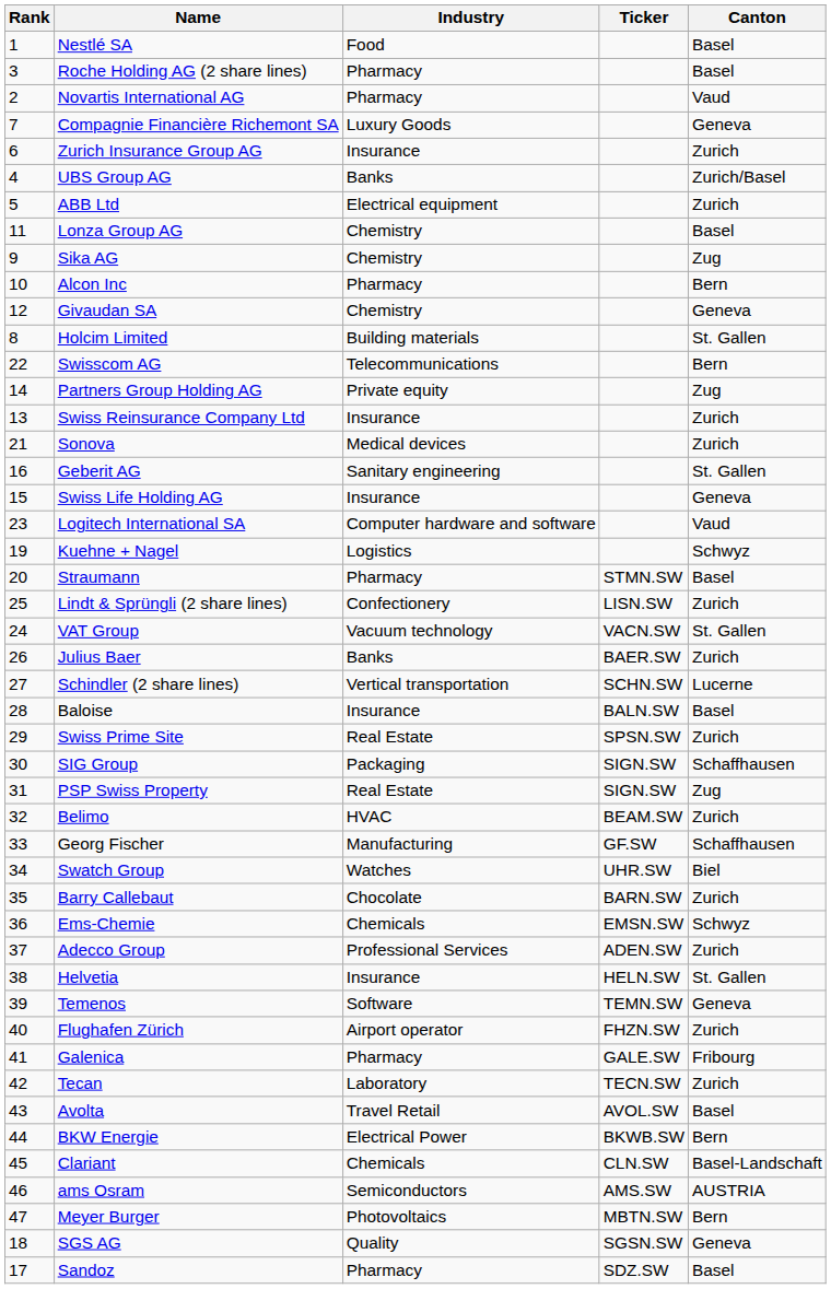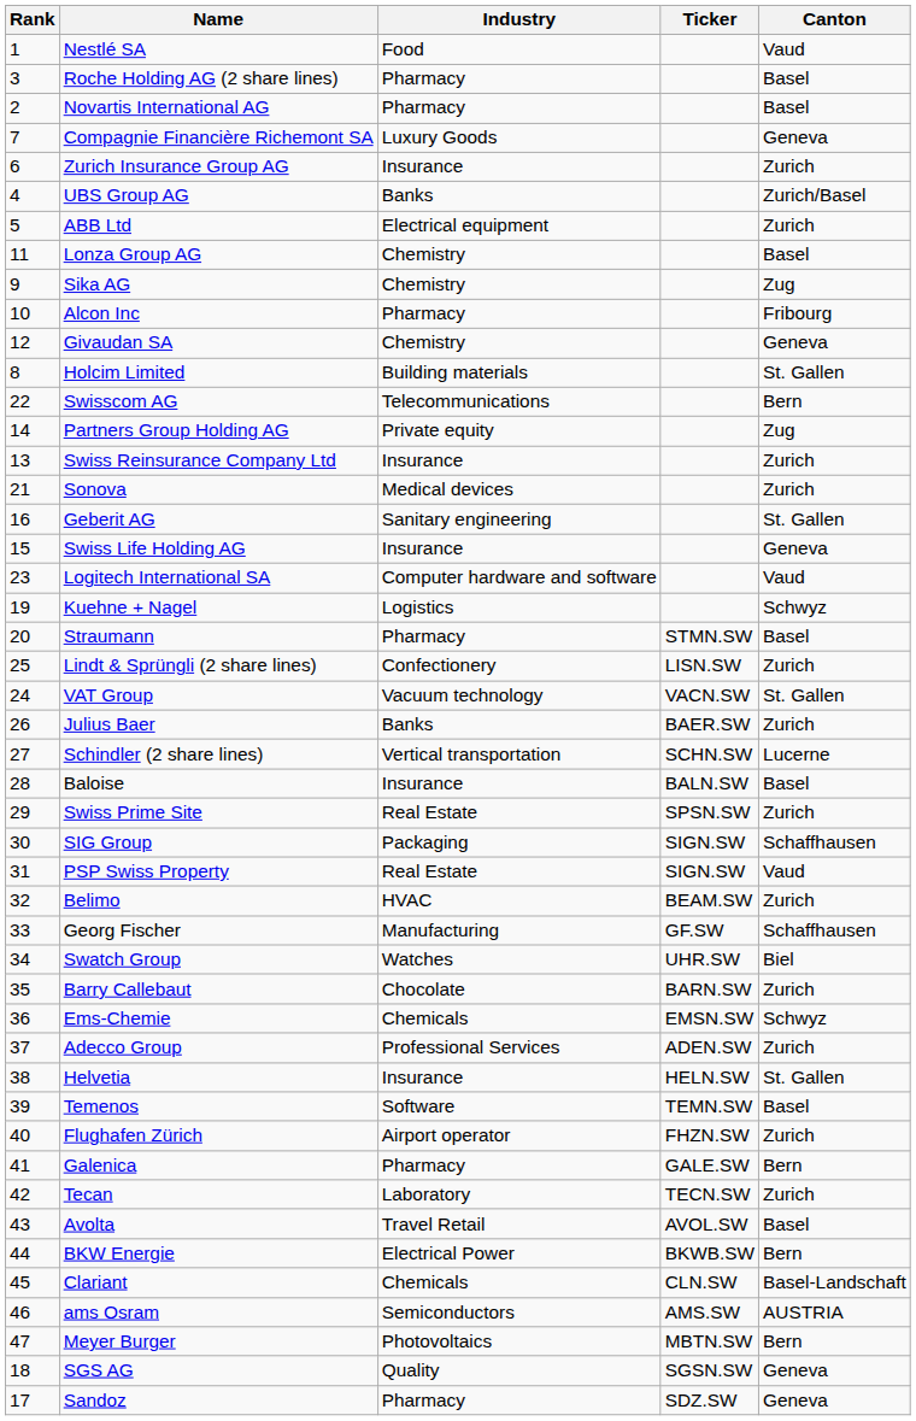Nestlé SA | Canton: Basel -> Vaud
Novartis International AG | Canton: Vaud -> Basel
Alcon Inc | Canton: Bern -> Fribourg
PSP Swiss Property | Canton: Zug -> Vaud
Temenos | Canton: Geneva -> Basel
Galenica | Canton: Fribourg -> Bern
Sandoz | Canton: Basel -> Geneva
